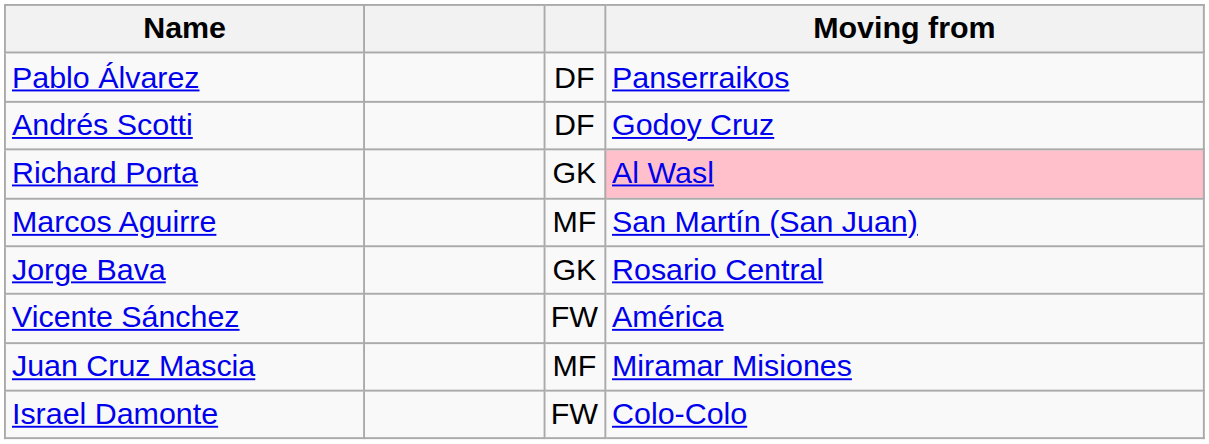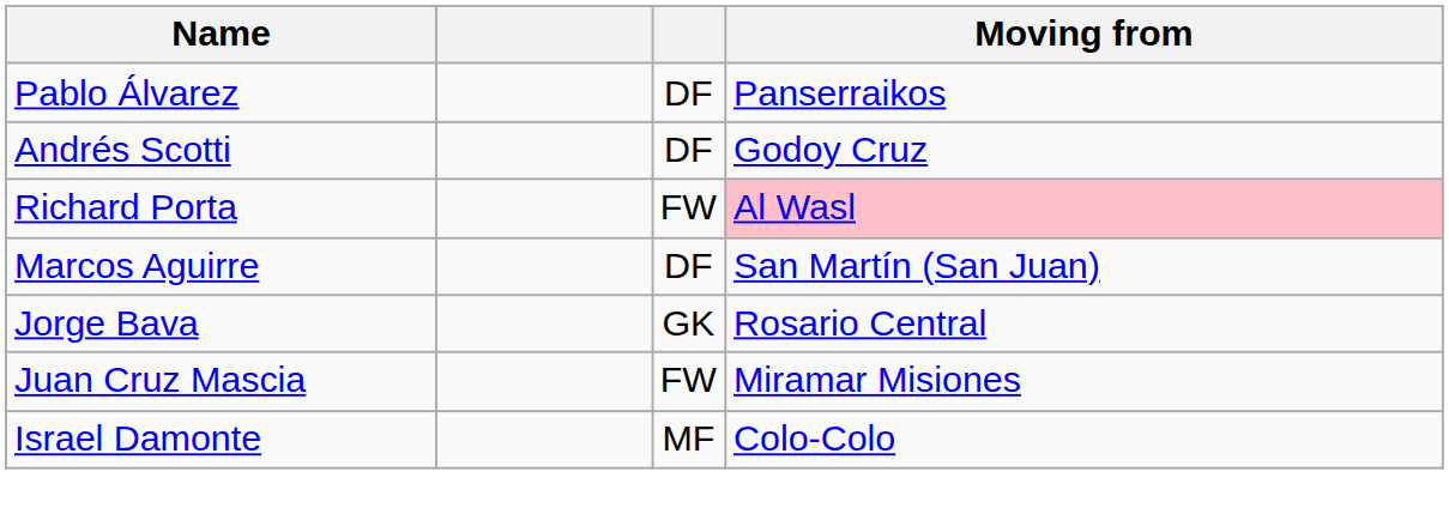Richard Porta | column 3: GK -> FW
Marcos Aguirre | column 3: MF -> DF
- row: Vicente Sánchez | FW | América
Juan Cruz Mascia | column 3: MF -> FW
Israel Damonte | column 3: FW -> MF
